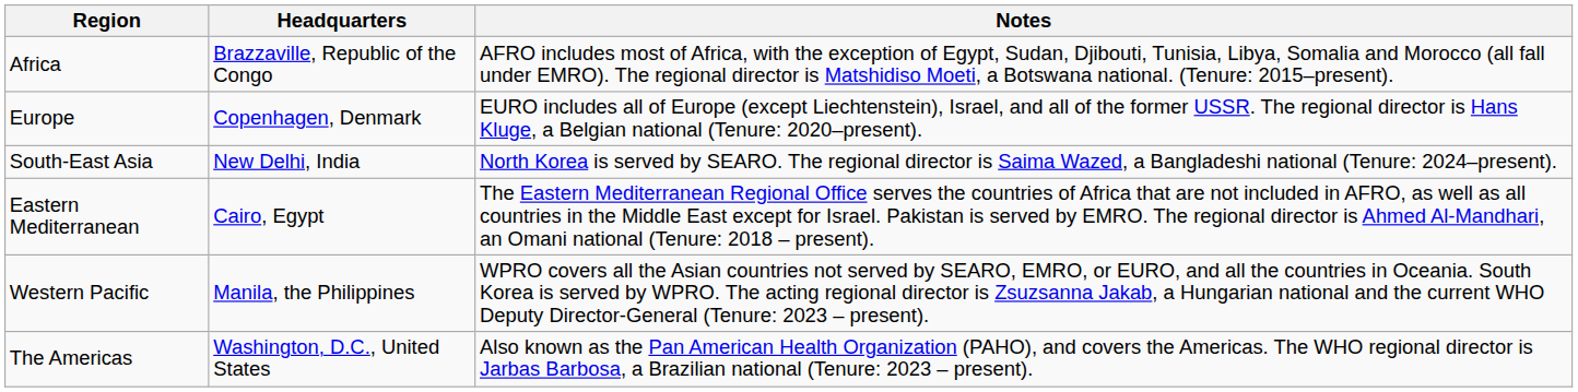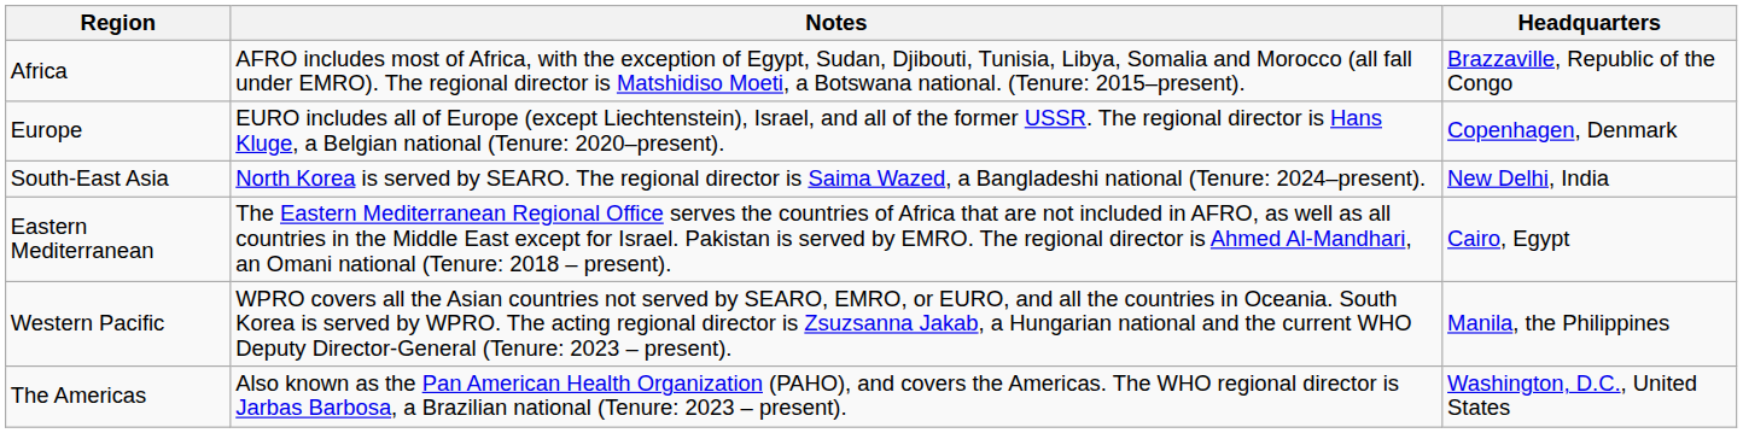columns swapped: Headquarters <-> Notes
